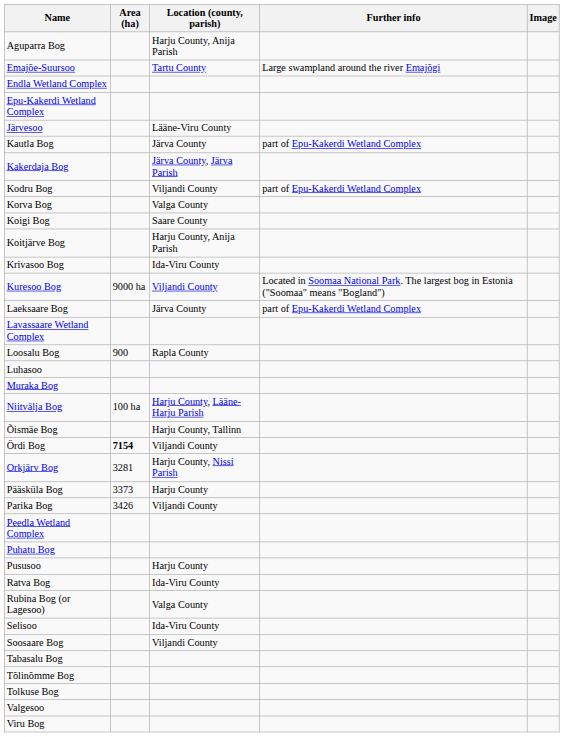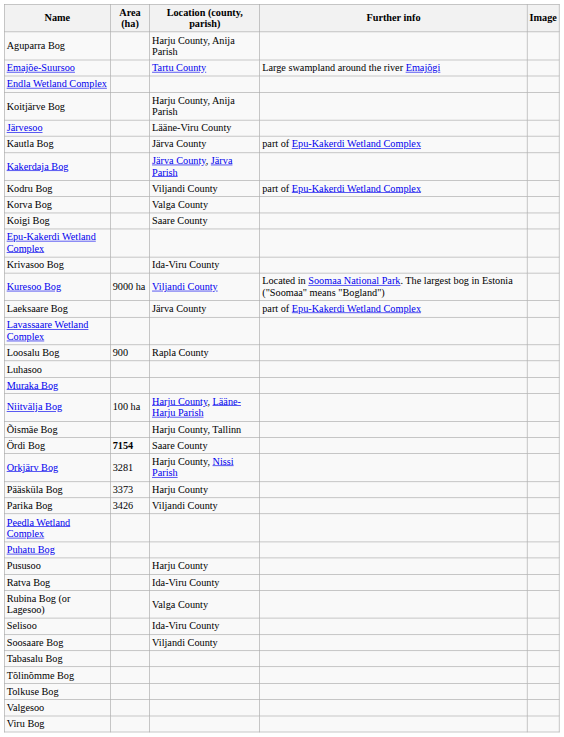rows swapped: Epu-Kakerdi Wetland Complex <-> Koitjärve Bog
Ördi Bog | Location (county, parish): Viljandi County -> Saare County
